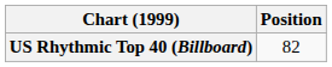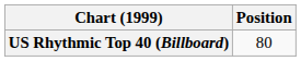US Rhythmic Top 40 (Billboard) | Position: 82 -> 80
